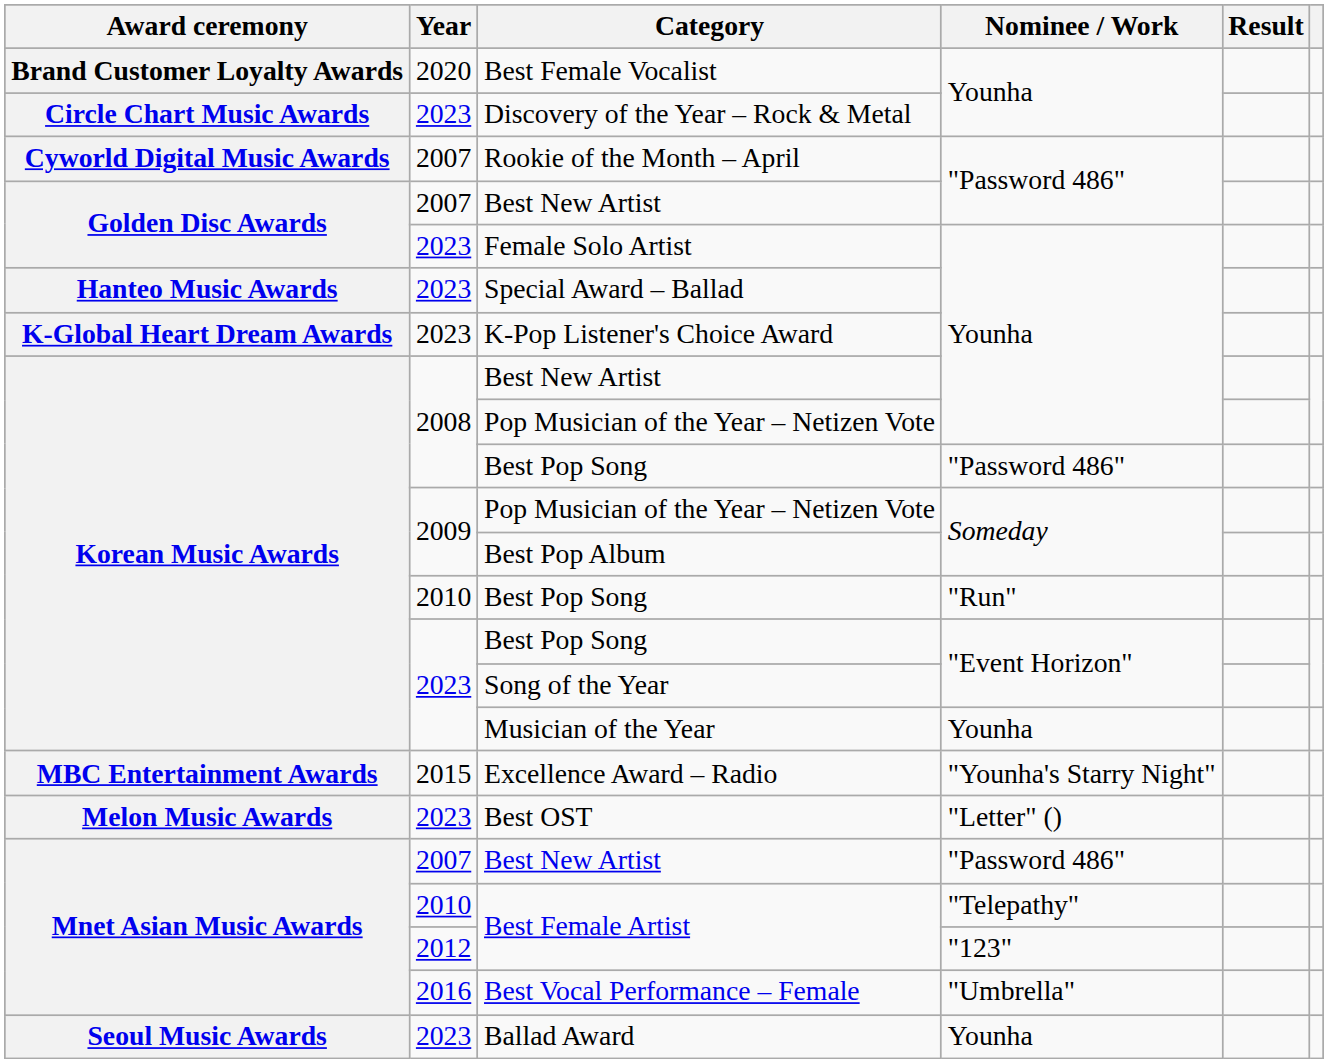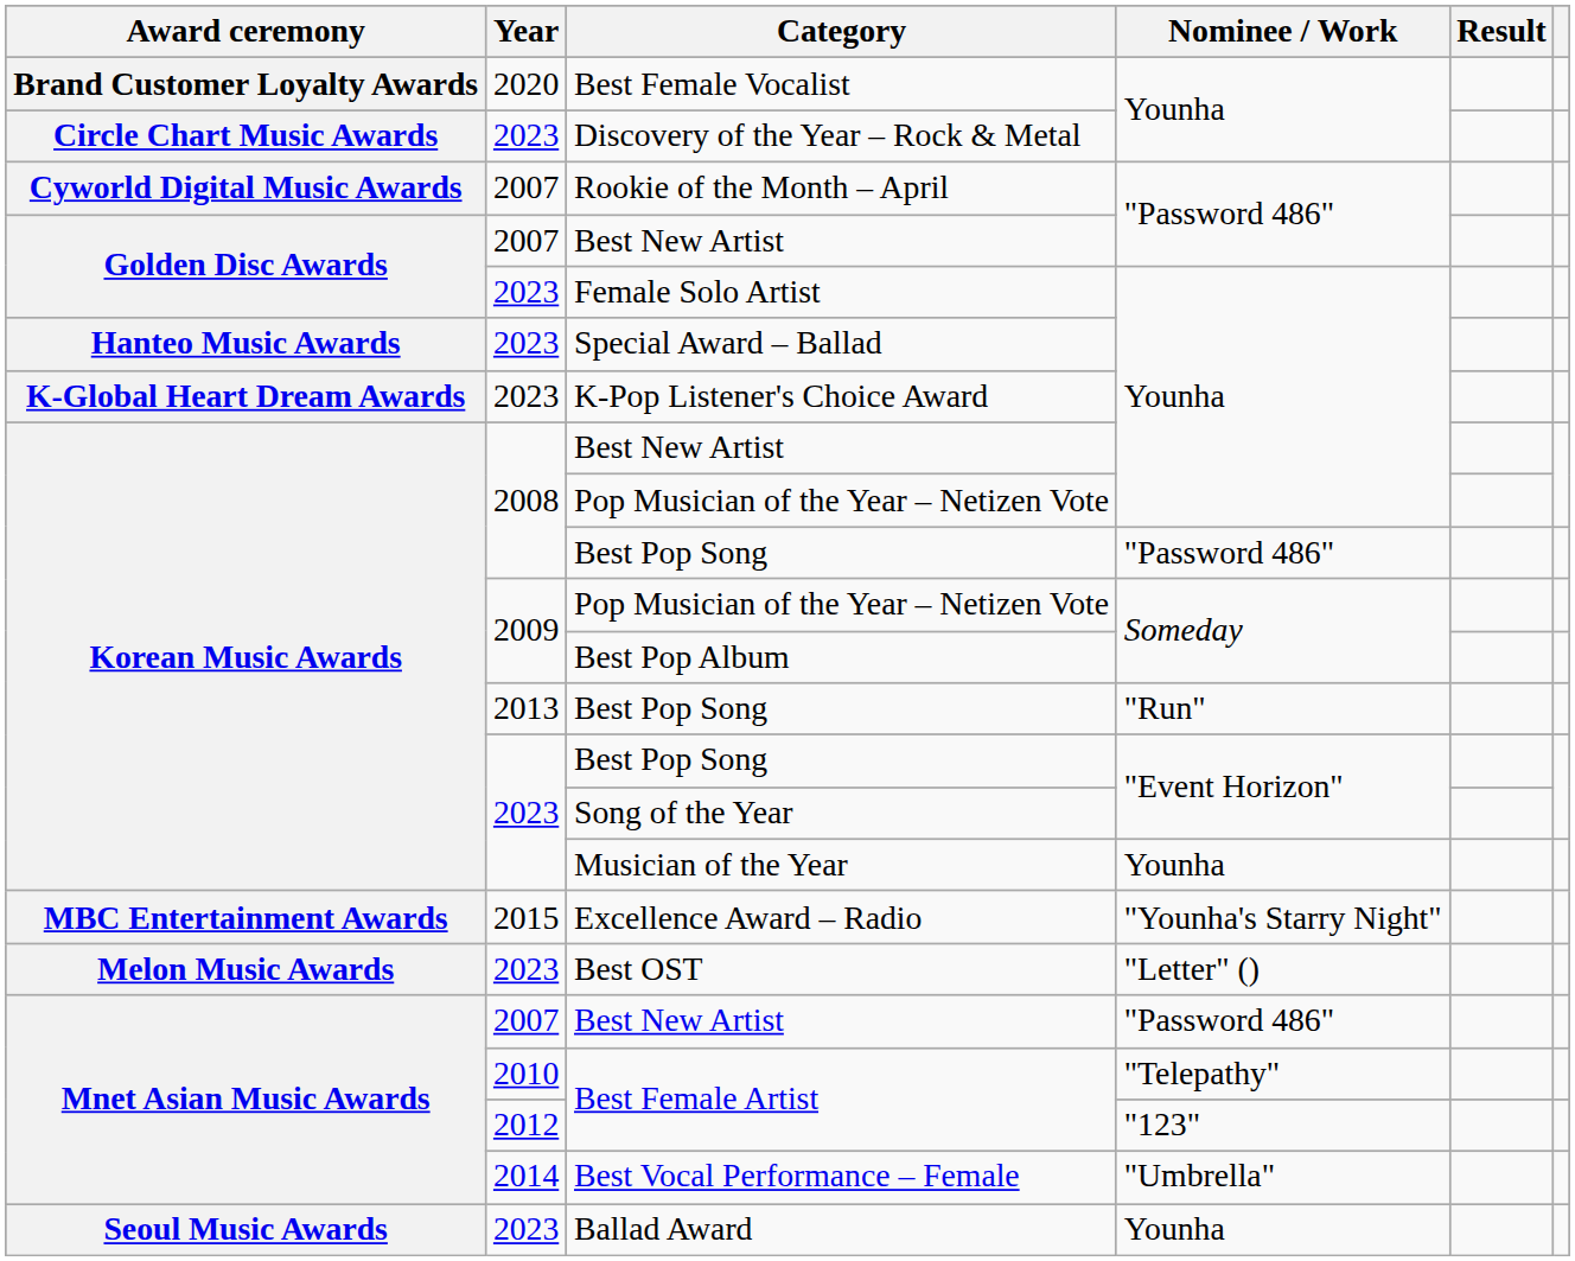Best Pop Song / "Run" | Year: 2010 -> 2013
Best Vocal Performance – Female | Year: 2016 -> 2014
